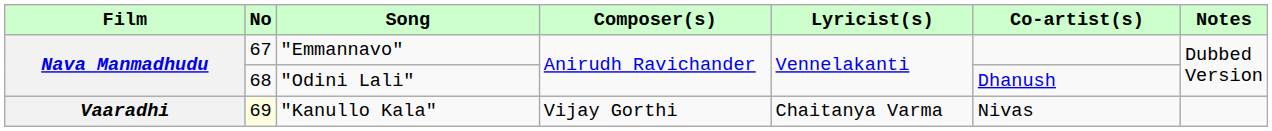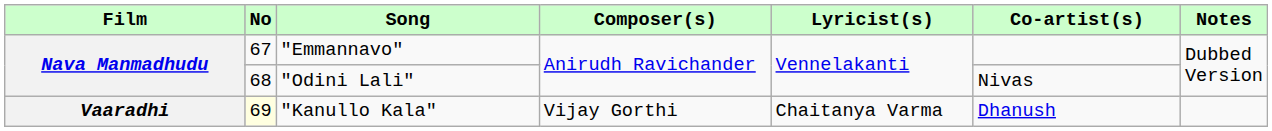"Odini Lali" | Co-artist(s): Dhanush -> Nivas
"Kanullo Kala" | Co-artist(s): Nivas -> Dhanush
